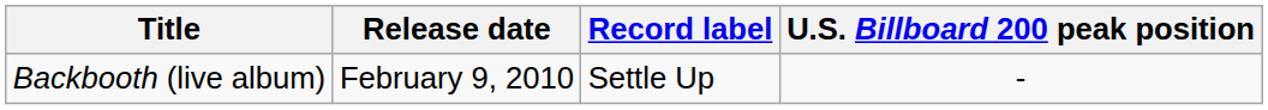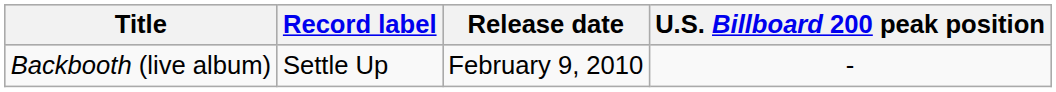columns swapped: Release date <-> Record label
